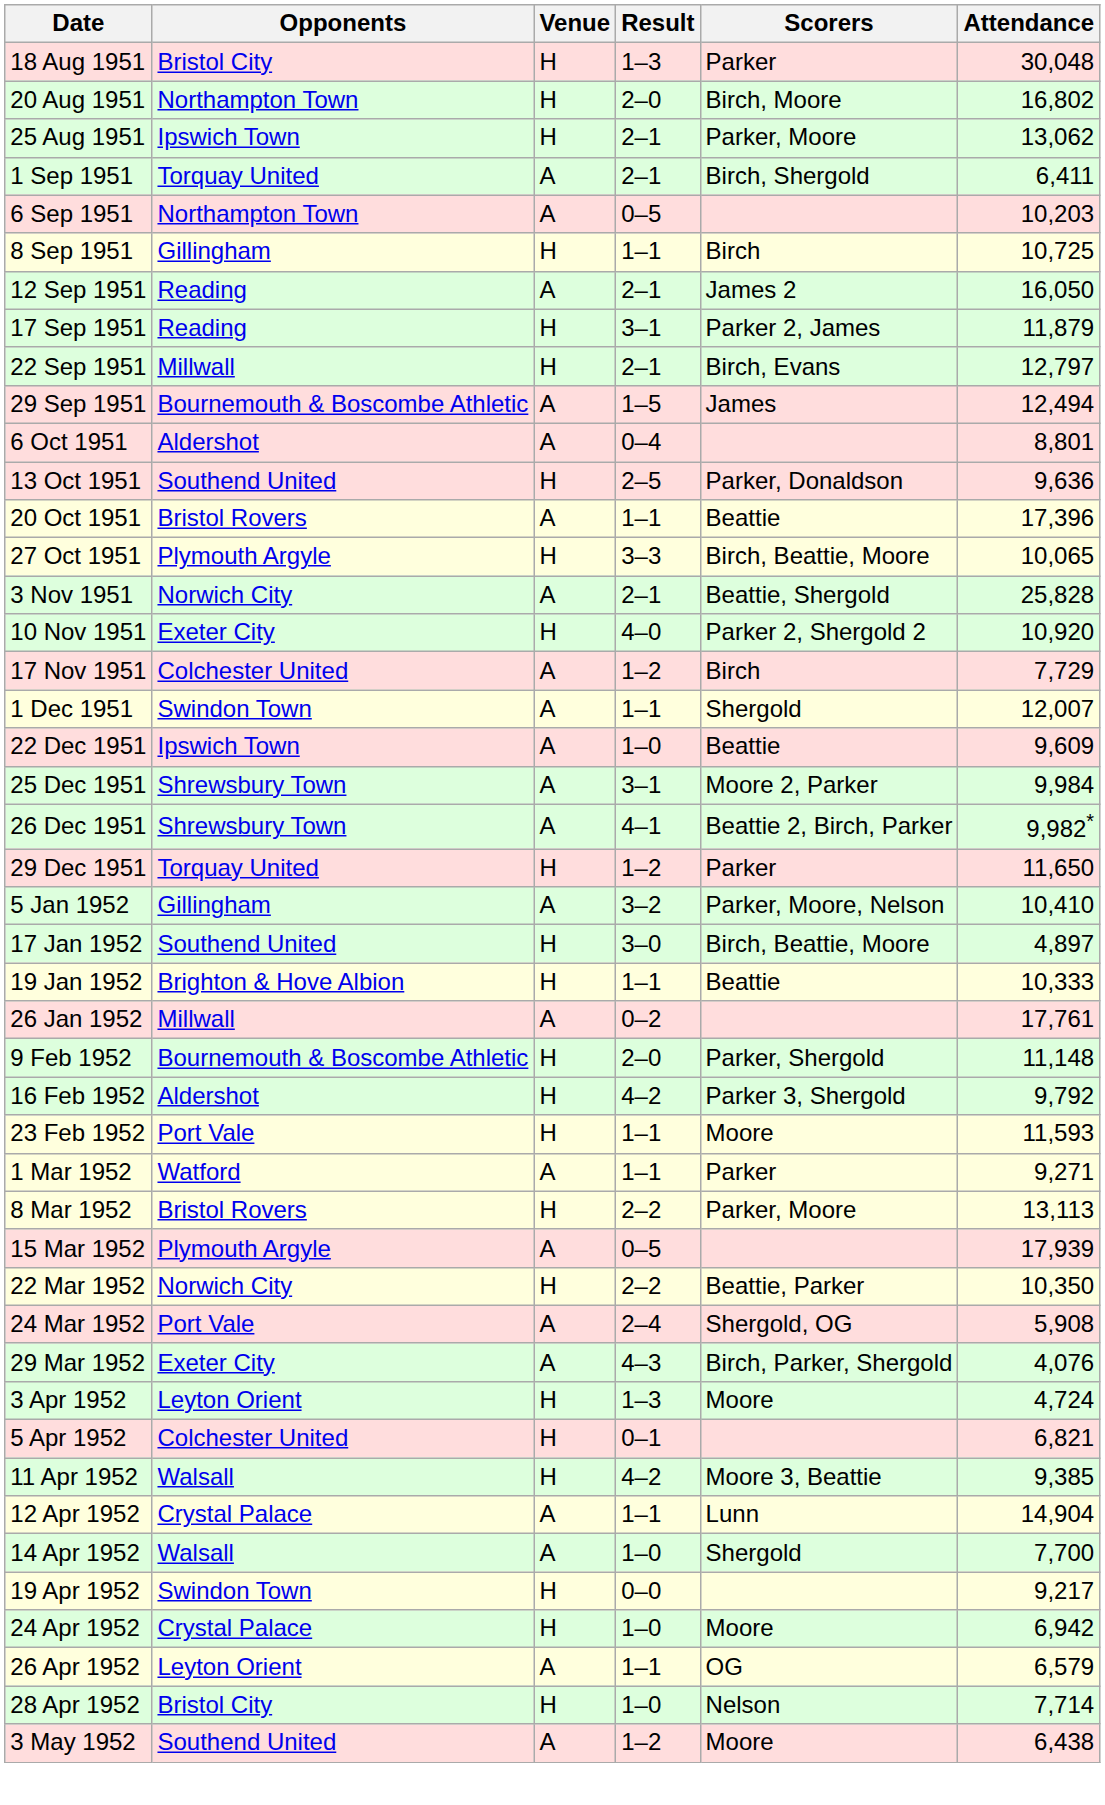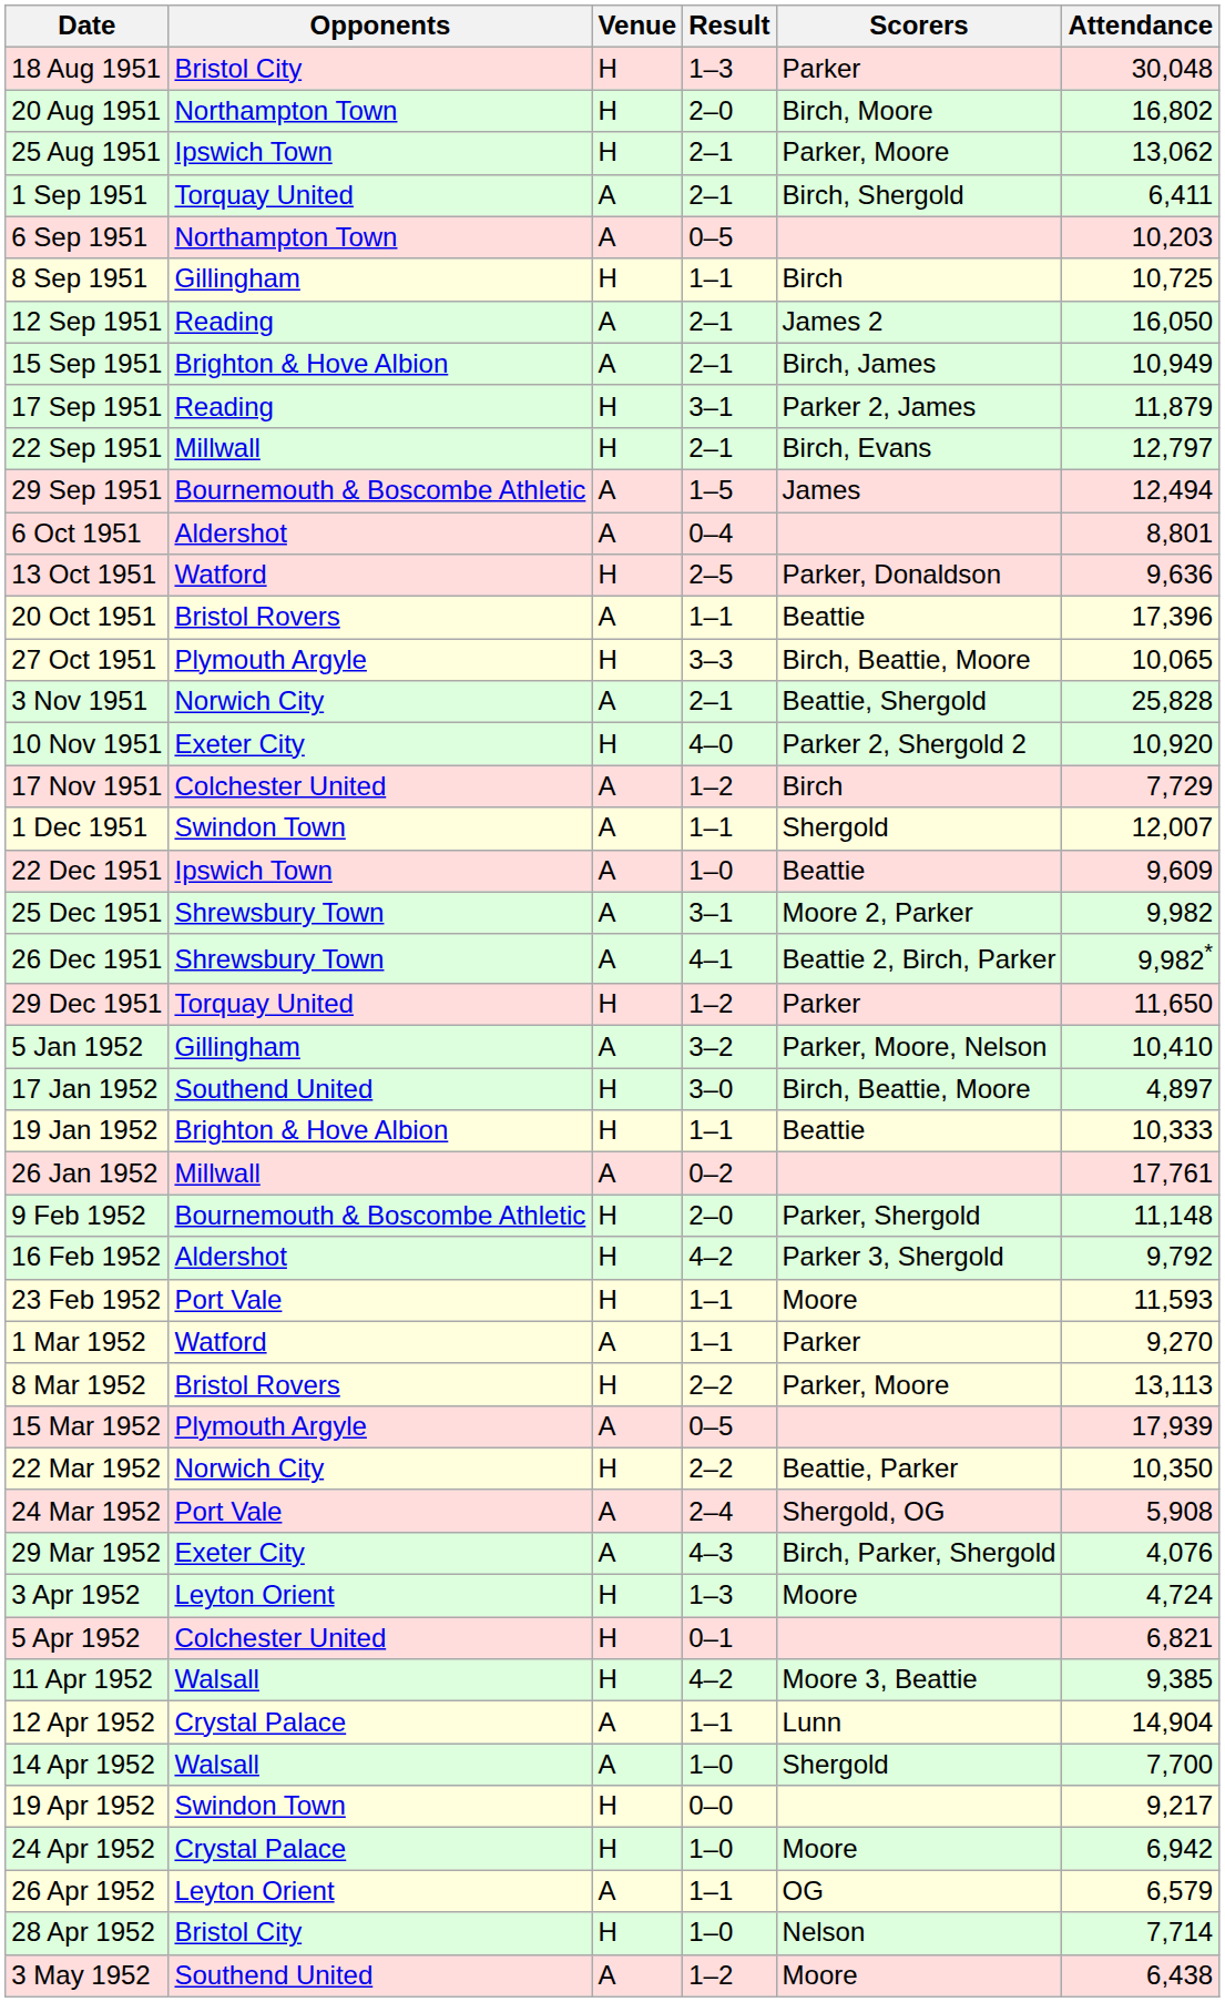+ row: 15 Sep 1951 | Brighton & Hove Albion | A | 2–1 | Birch, James | 10,949
13 Oct 1951 | Opponents: Southend United -> Watford
25 Dec 1951 | Attendance: 9,984 -> 9,982
1 Mar 1952 | Attendance: 9,271 -> 9,270
